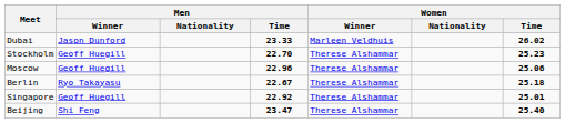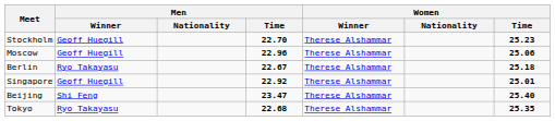- row: Dubai | Jason Dunford | 23.33 | Marleen Veldhuis | 26.02
+ row: Tokyo | Ryo Takayasu | 22.68 | Therese Alshammar | 25.35
